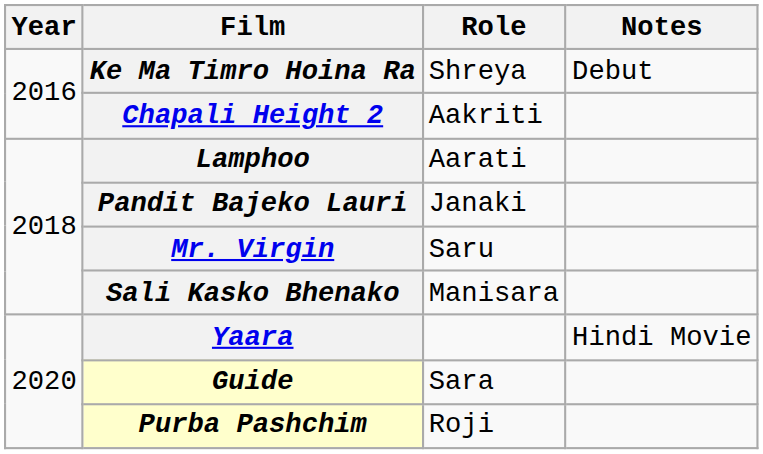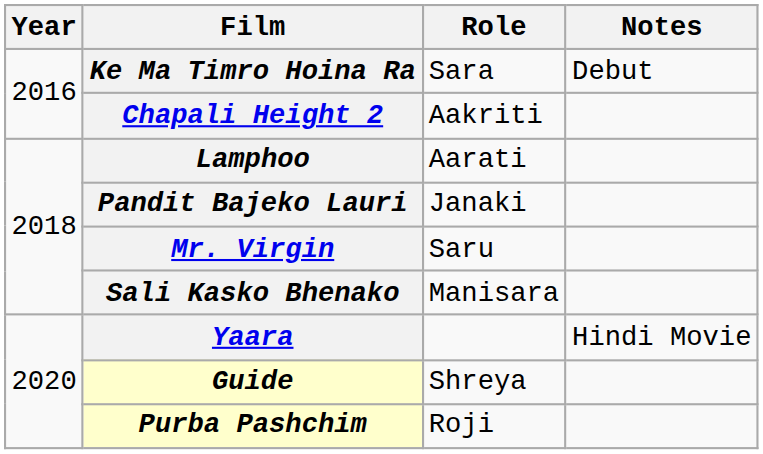Ke Ma Timro Hoina Ra | Role: Shreya -> Sara
Guide | Role: Sara -> Shreya
